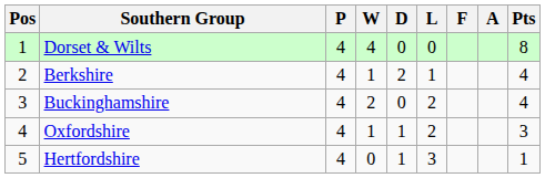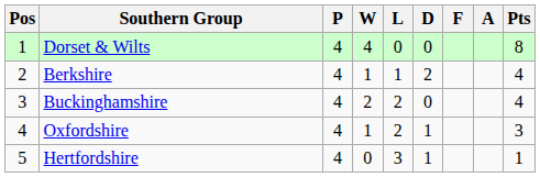columns swapped: D <-> L
